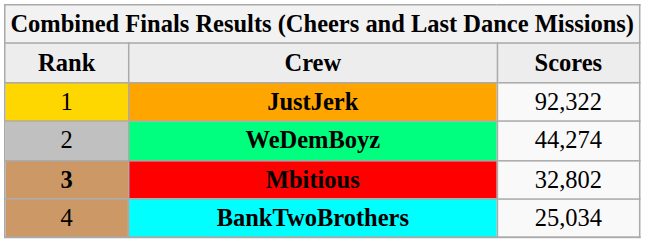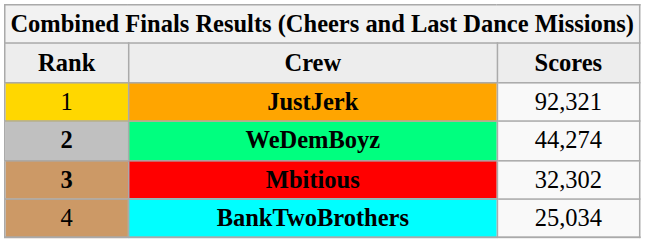JustJerk | column 3: 92,322 -> 92,321
WeDemBoyz | Rank: normal -> bold
Mbitious | column 3: 32,802 -> 32,302
